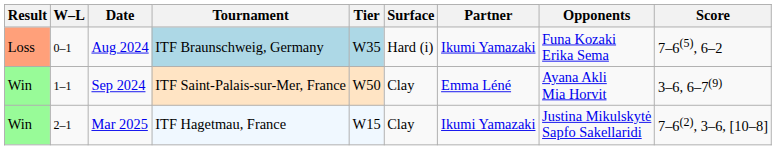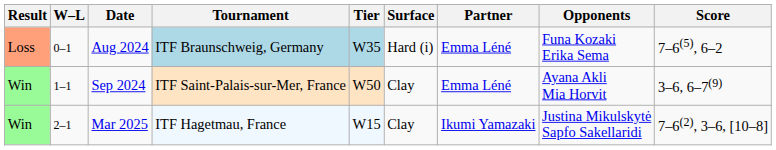Aug 2024 | Partner: Ikumi Yamazaki -> Emma Léné
